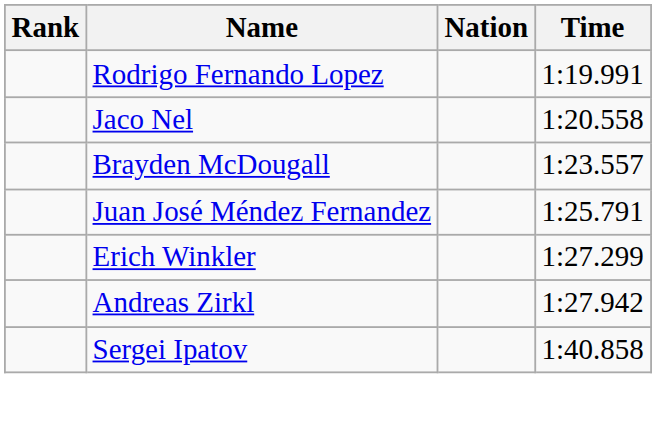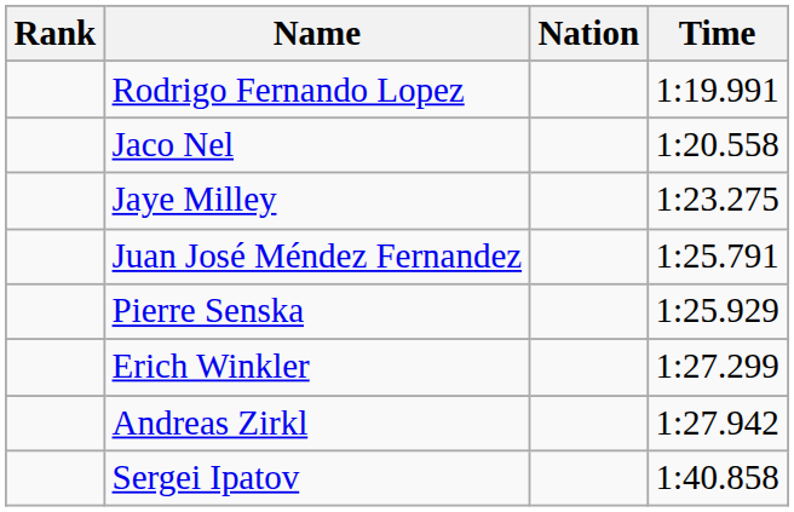+ row: Jaye Milley | 1:23.275
- row: Brayden McDougall | 1:23.557
+ row: Pierre Senska | 1:25.929
